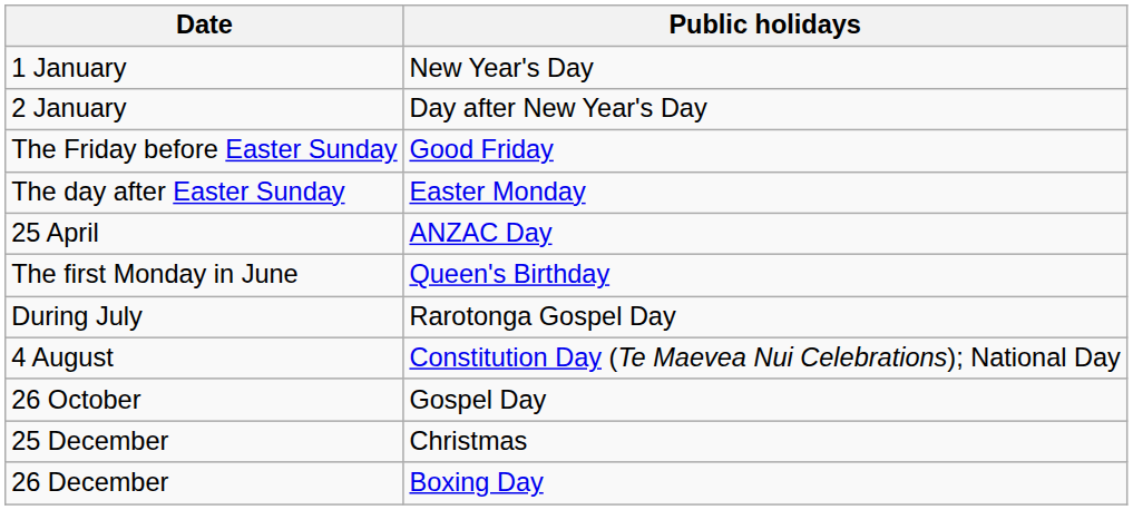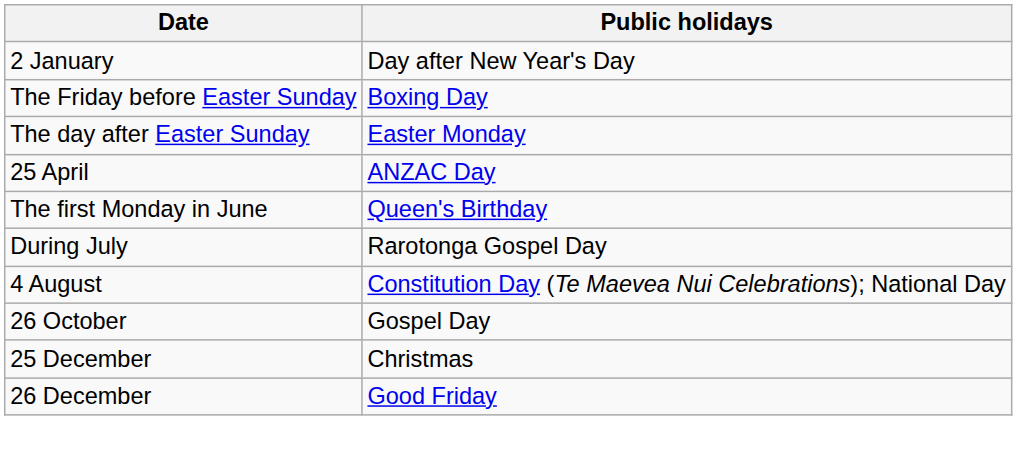- row: 1 January | New Year's Day
The Friday before Easter Sunday | Public holidays: Good Friday -> Boxing Day
26 December | Public holidays: Boxing Day -> Good Friday
